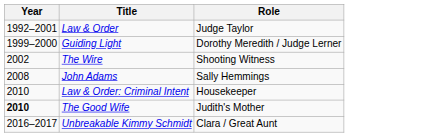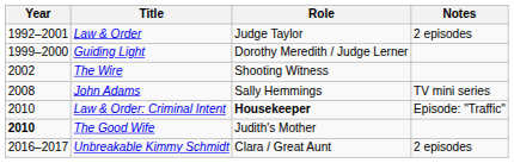+ column: Notes | 2 episodes | TV mini series | Episode: "Traffic" | 2 episodes
Law & Order: Criminal Intent | Role: normal -> bold
